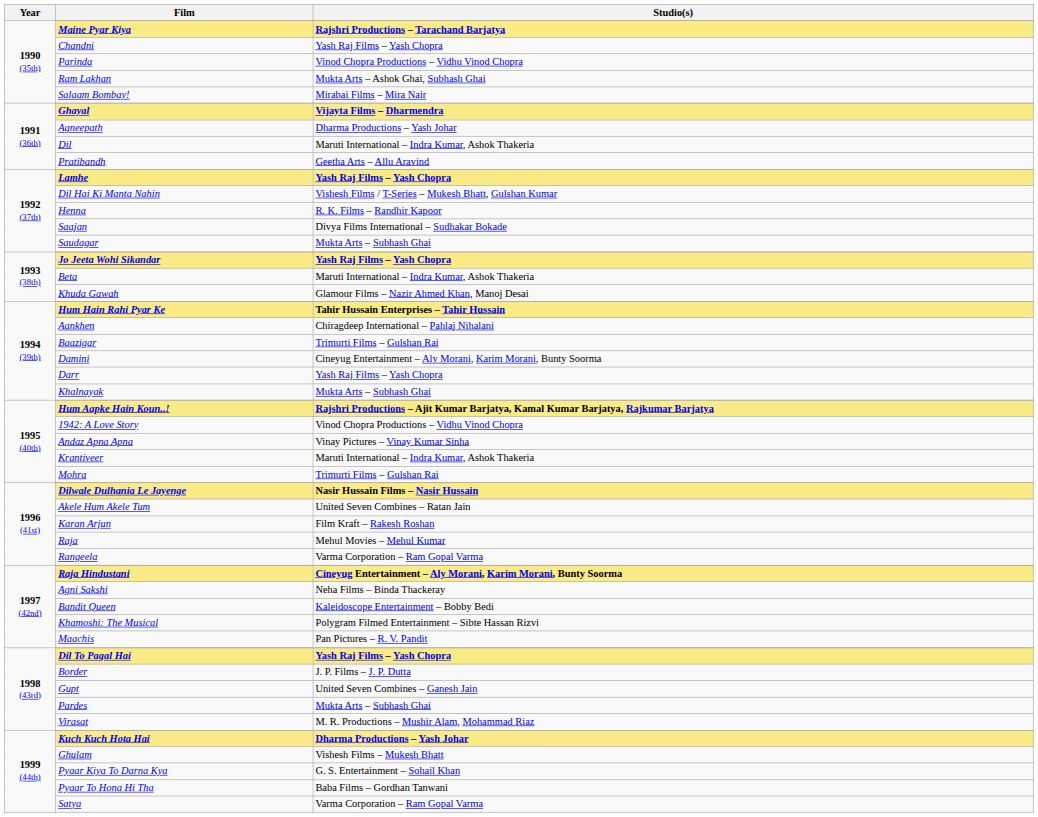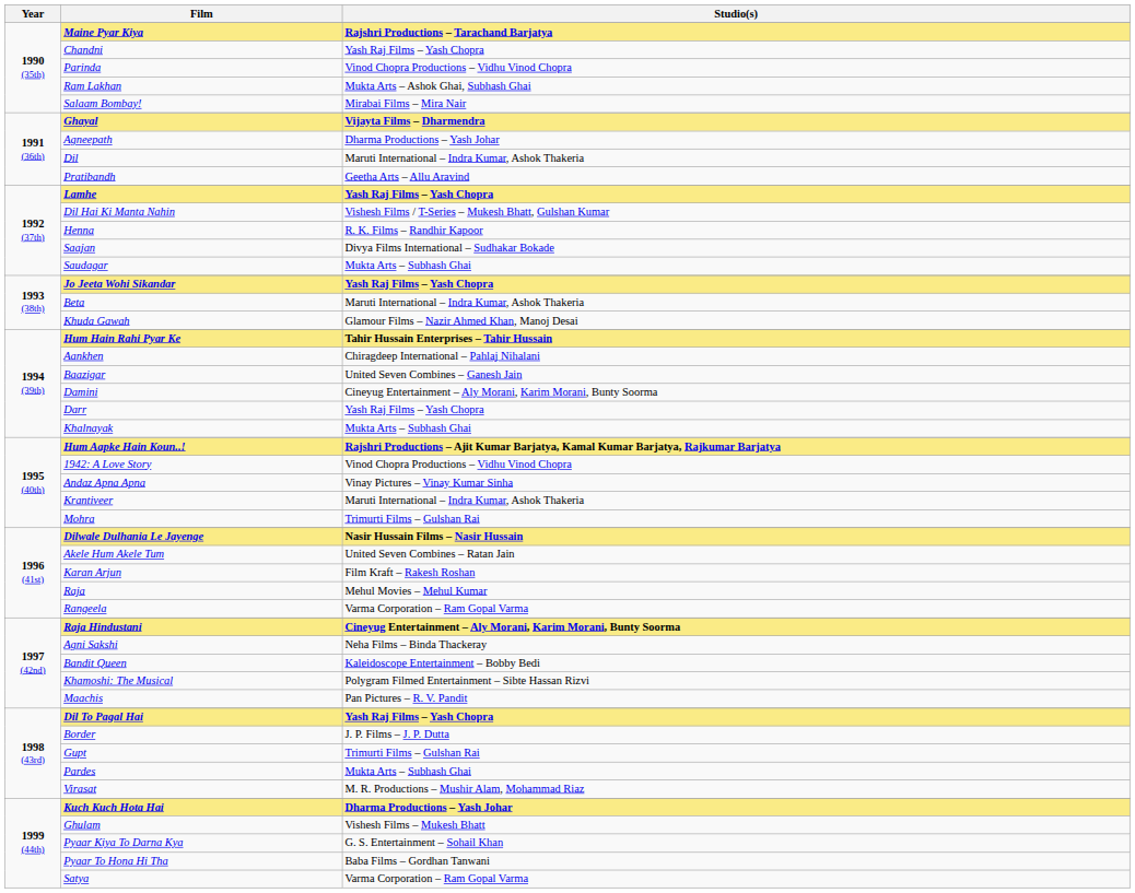Baazigar | Studio(s): Trimurti Films – Gulshan Rai -> United Seven Combines – Ganesh Jain
Gupt | Studio(s): United Seven Combines – Ganesh Jain -> Trimurti Films – Gulshan Rai
